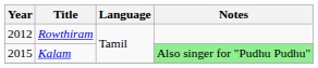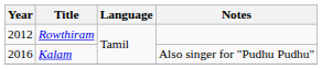Kalam | Year: 2015 -> 2016
Kalam | Notes: lightgreen background -> no background
